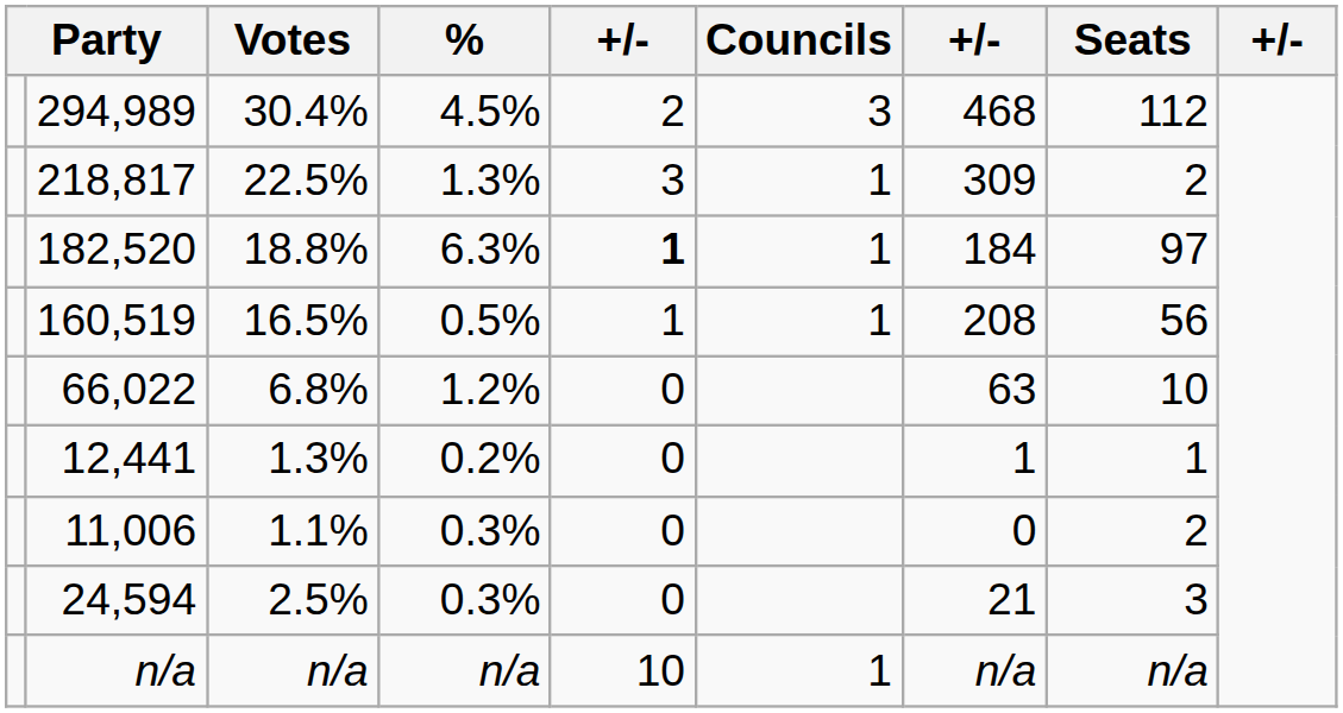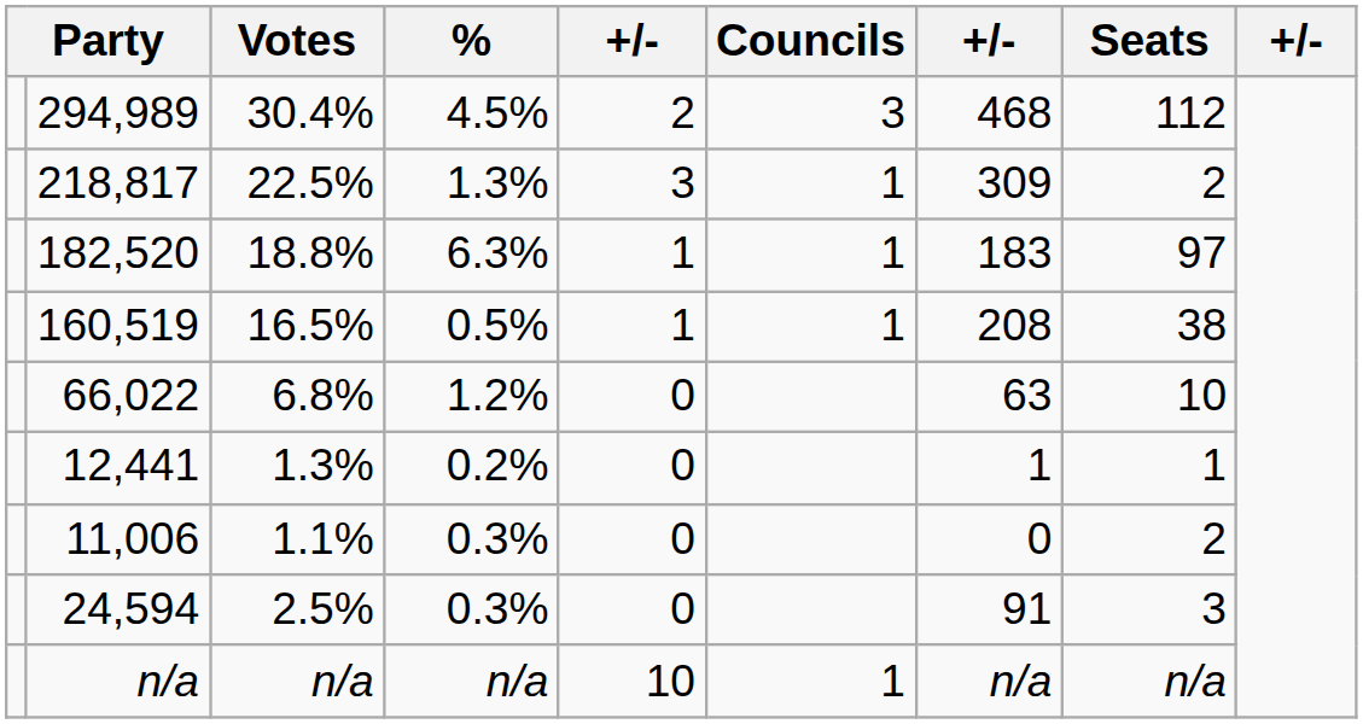182,520 | column 5: bold -> normal
182,520 | column 7: 184 -> 183
160,519 | Seats: 56 -> 38
24,594 | column 7: 21 -> 91
